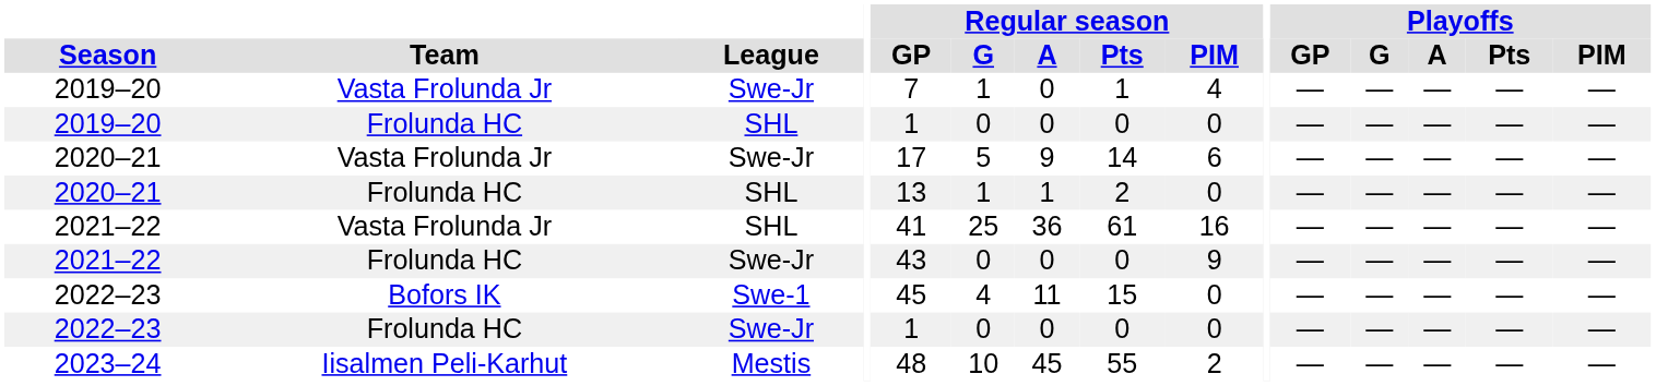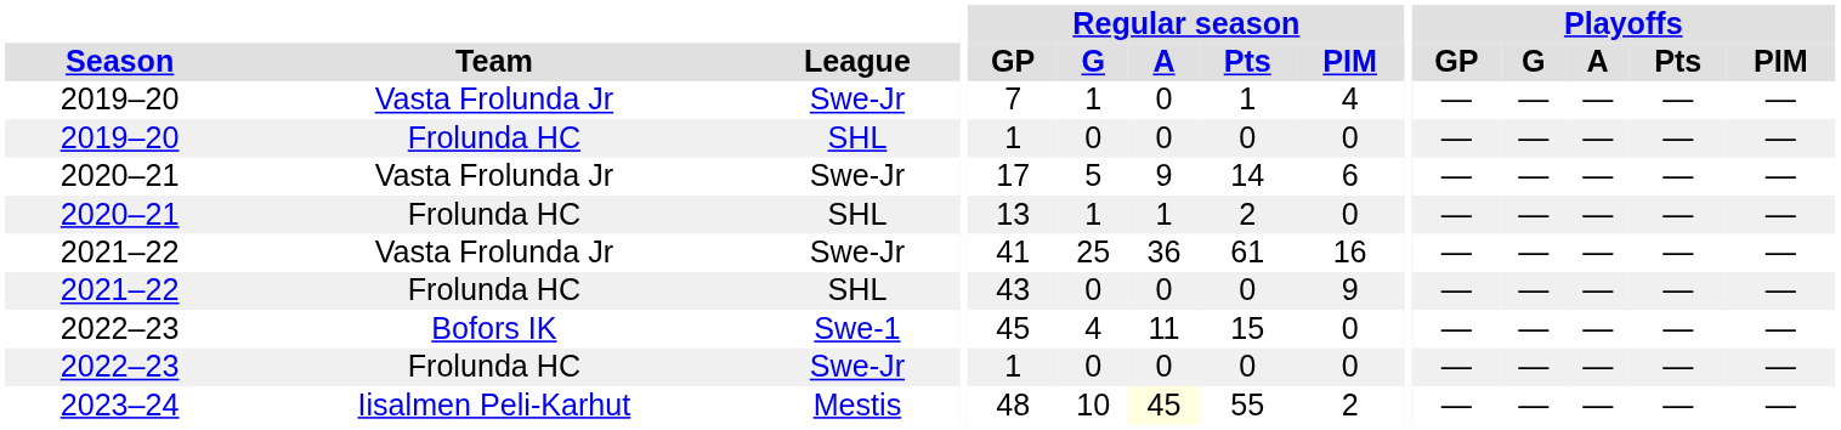2021–22 / Vasta Frolunda Jr | League: SHL -> Swe-Jr
2021–22 / Frolunda HC | League: Swe-Jr -> SHL
2023–24 | Regular season / A: no background -> lightyellow background
